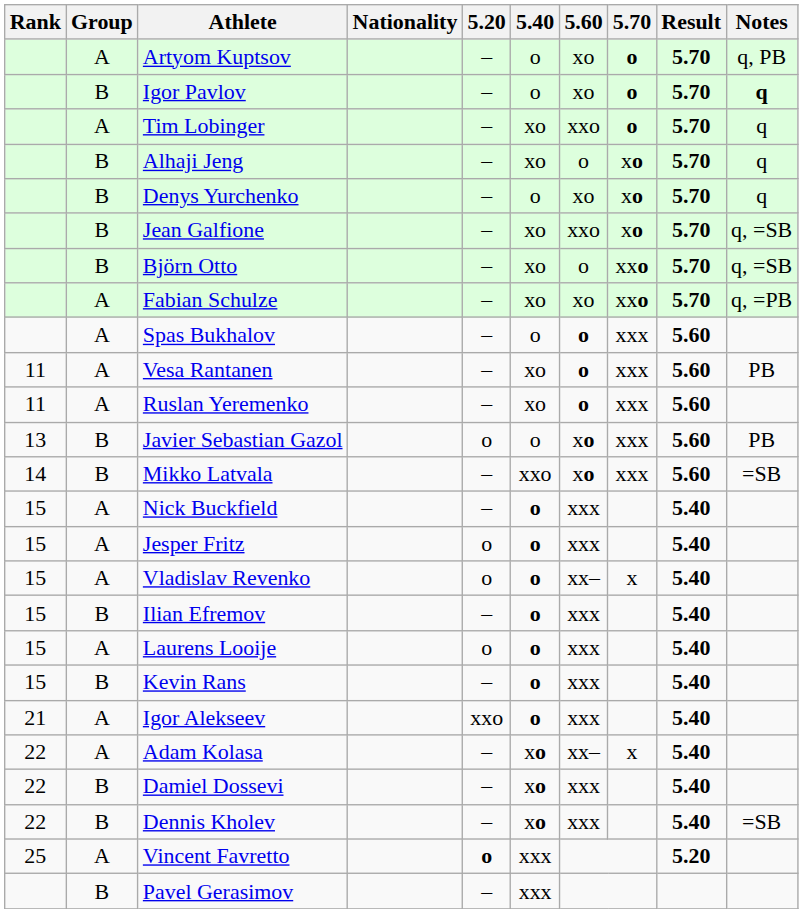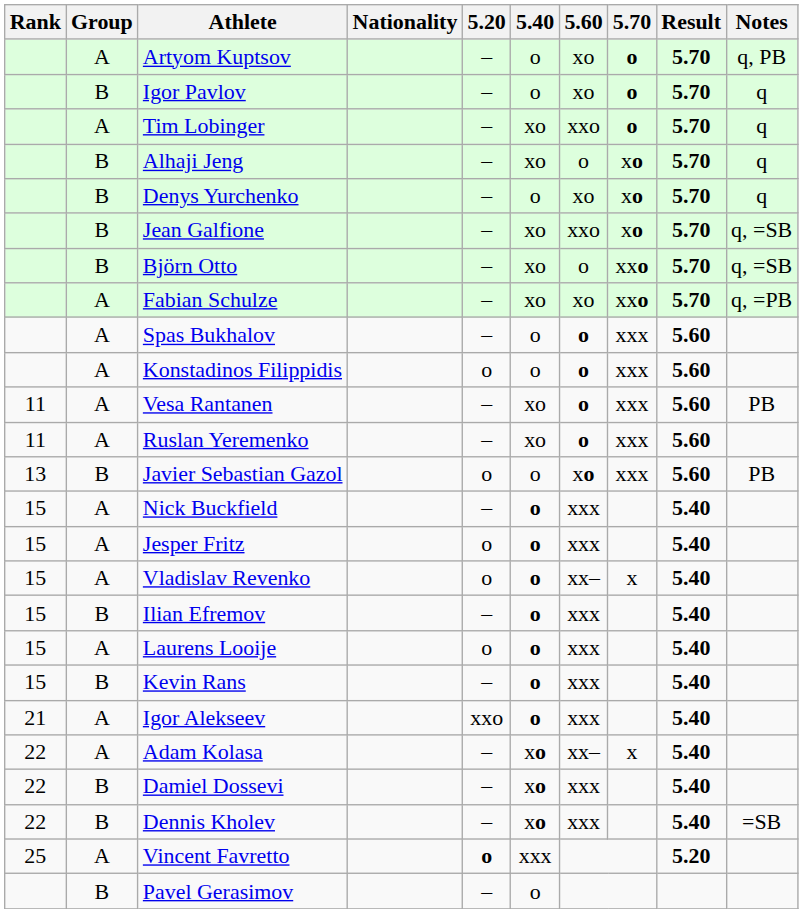Igor Pavlov | Notes: bold -> normal
+ row: A | Konstadinos Filippidis | o | o | o | xxx | 5.60
- row: 14 | B | Mikko Latvala | – | xxo | xo | xxx | 5.60 | =SB
Pavel Gerasimov | 5.40: xxx -> o
